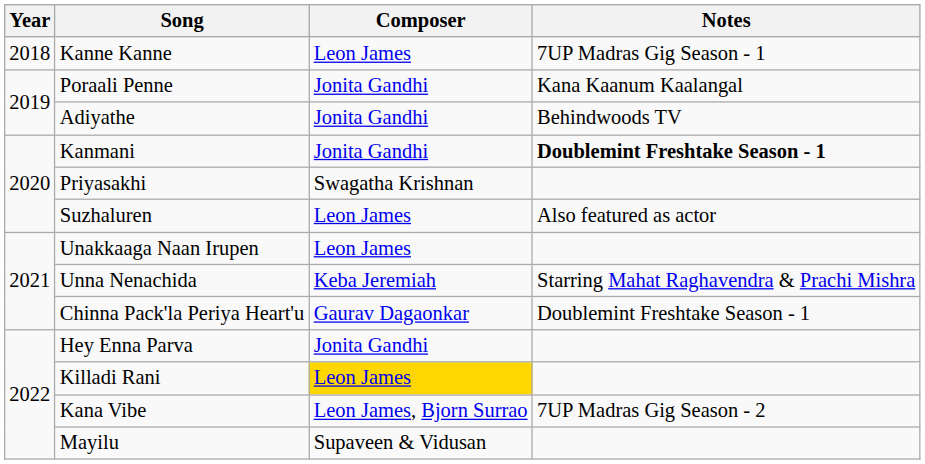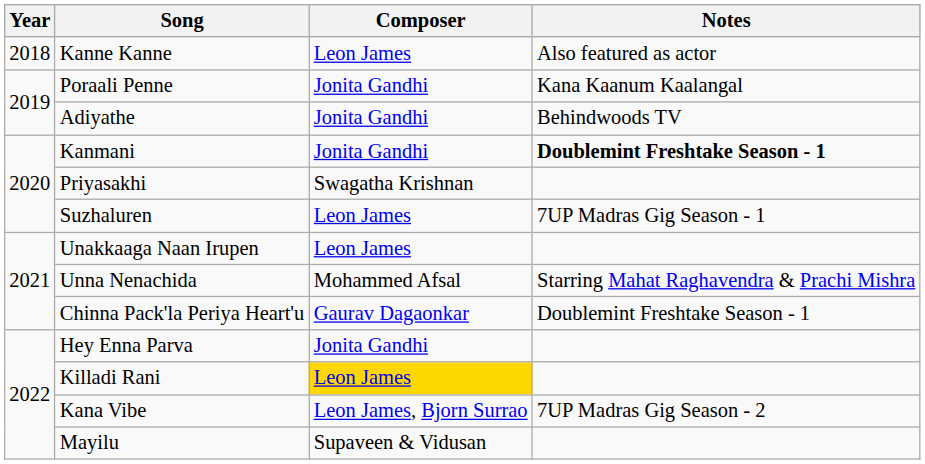Kanne Kanne | Notes: 7UP Madras Gig Season - 1 -> Also featured as actor
Suzhaluren | Notes: Also featured as actor -> 7UP Madras Gig Season - 1
Unna Nenachida | Composer: Keba Jeremiah -> Mohammed Afsal
